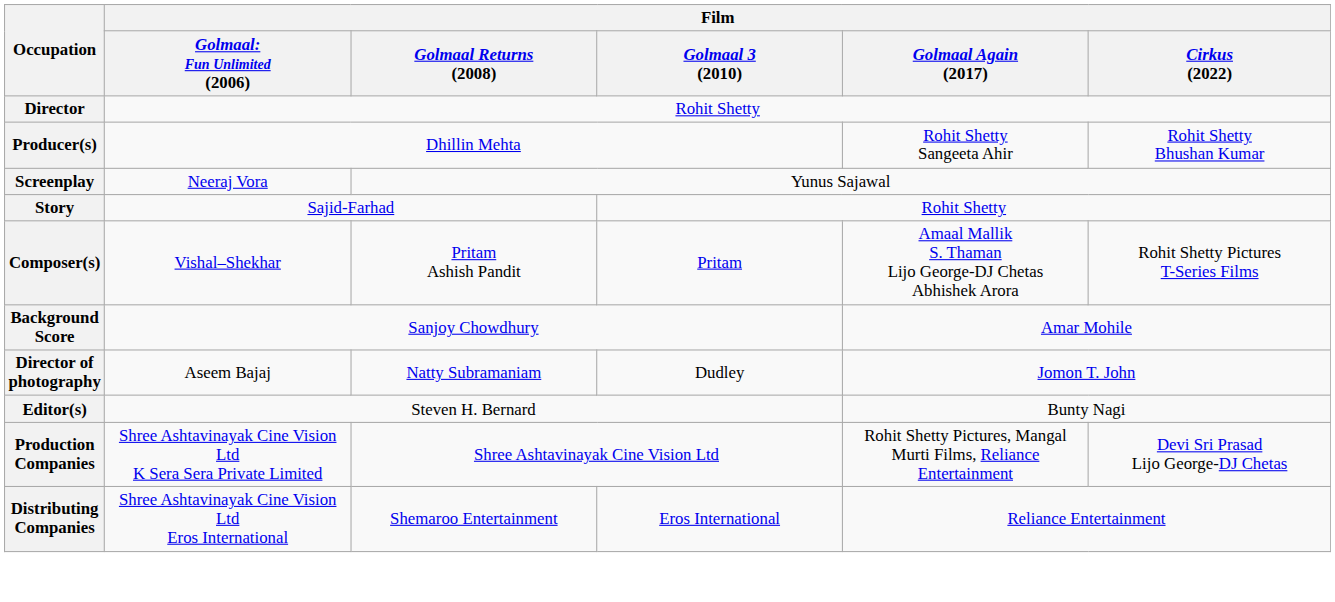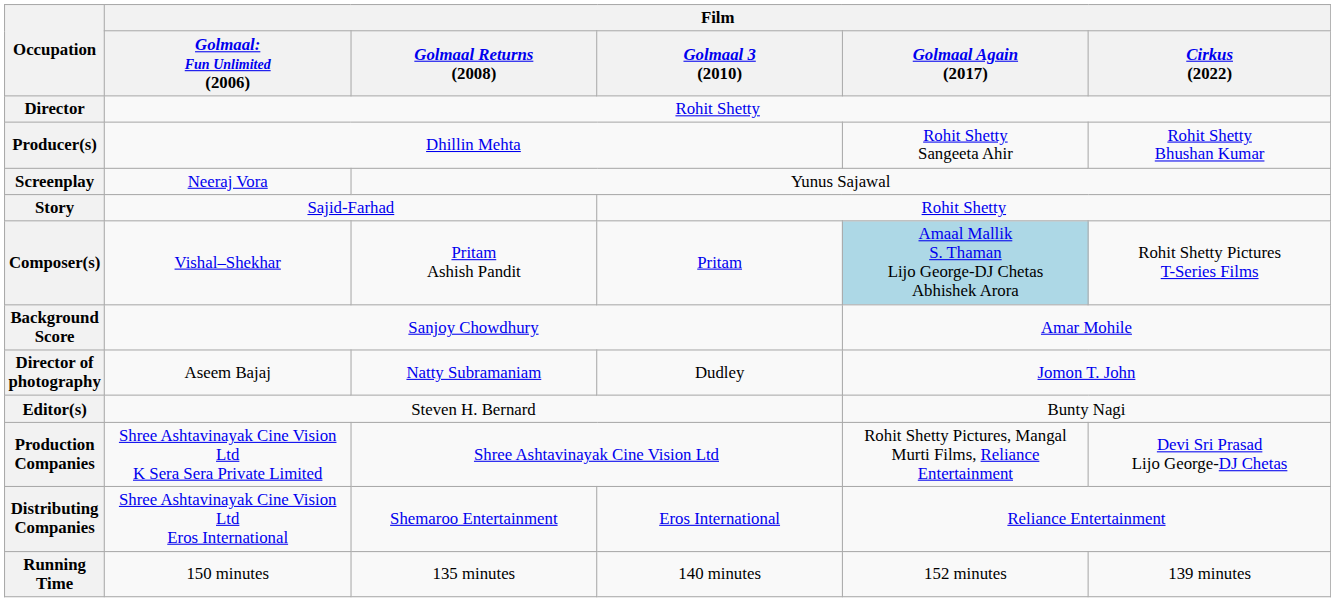Composer(s) | Film / Golmaal Again (2017): no background -> lightblue background
+ row: Running Time | 150 minutes | 135 minutes | 140 minutes | 152 minutes | 139 minutes
